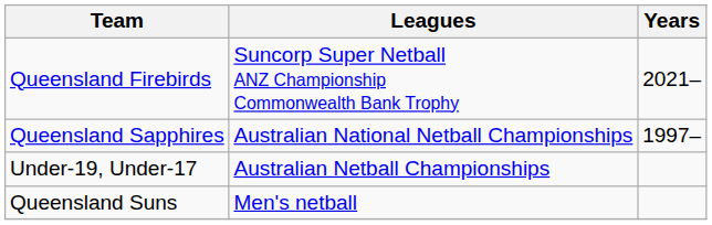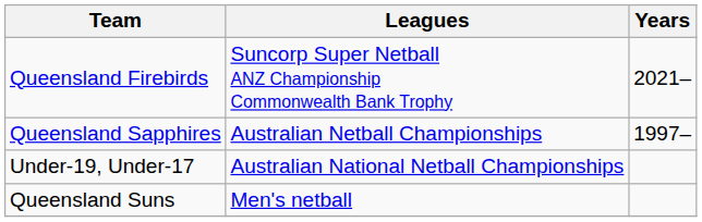Queensland Sapphires | Leagues: Australian National Netball Championships -> Australian Netball Championships
Under-19, Under-17 | Leagues: Australian Netball Championships -> Australian National Netball Championships
